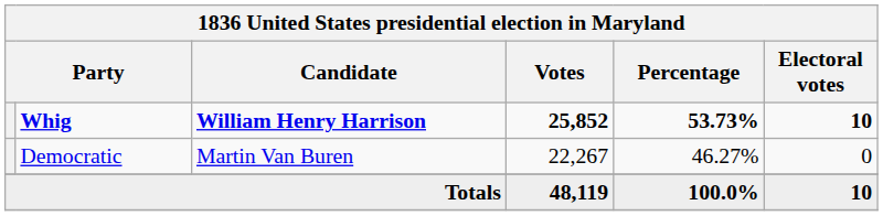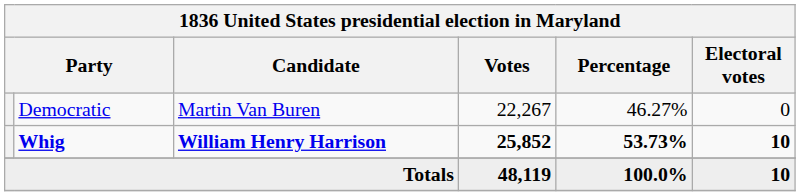rows swapped: Whig <-> Democratic
